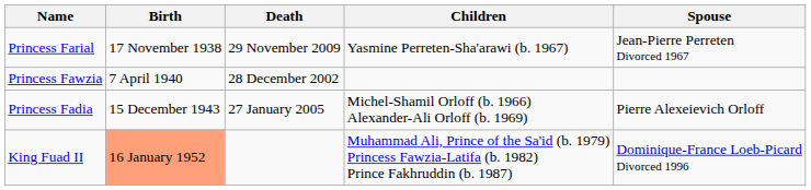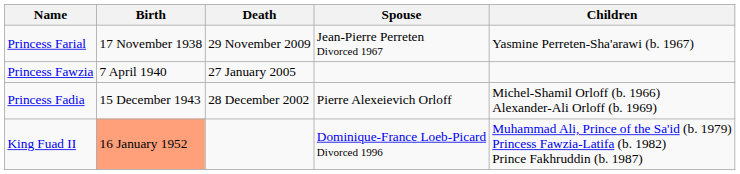columns swapped: Spouse <-> Children
Princess Fawzia | Death: 28 December 2002 -> 27 January 2005
Princess Fadia | Death: 27 January 2005 -> 28 December 2002
